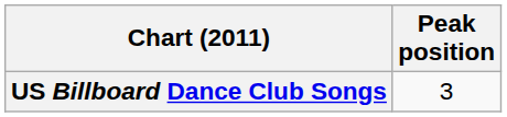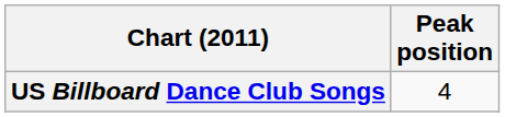US Billboard Dance Club Songs | Peak position: 3 -> 4
